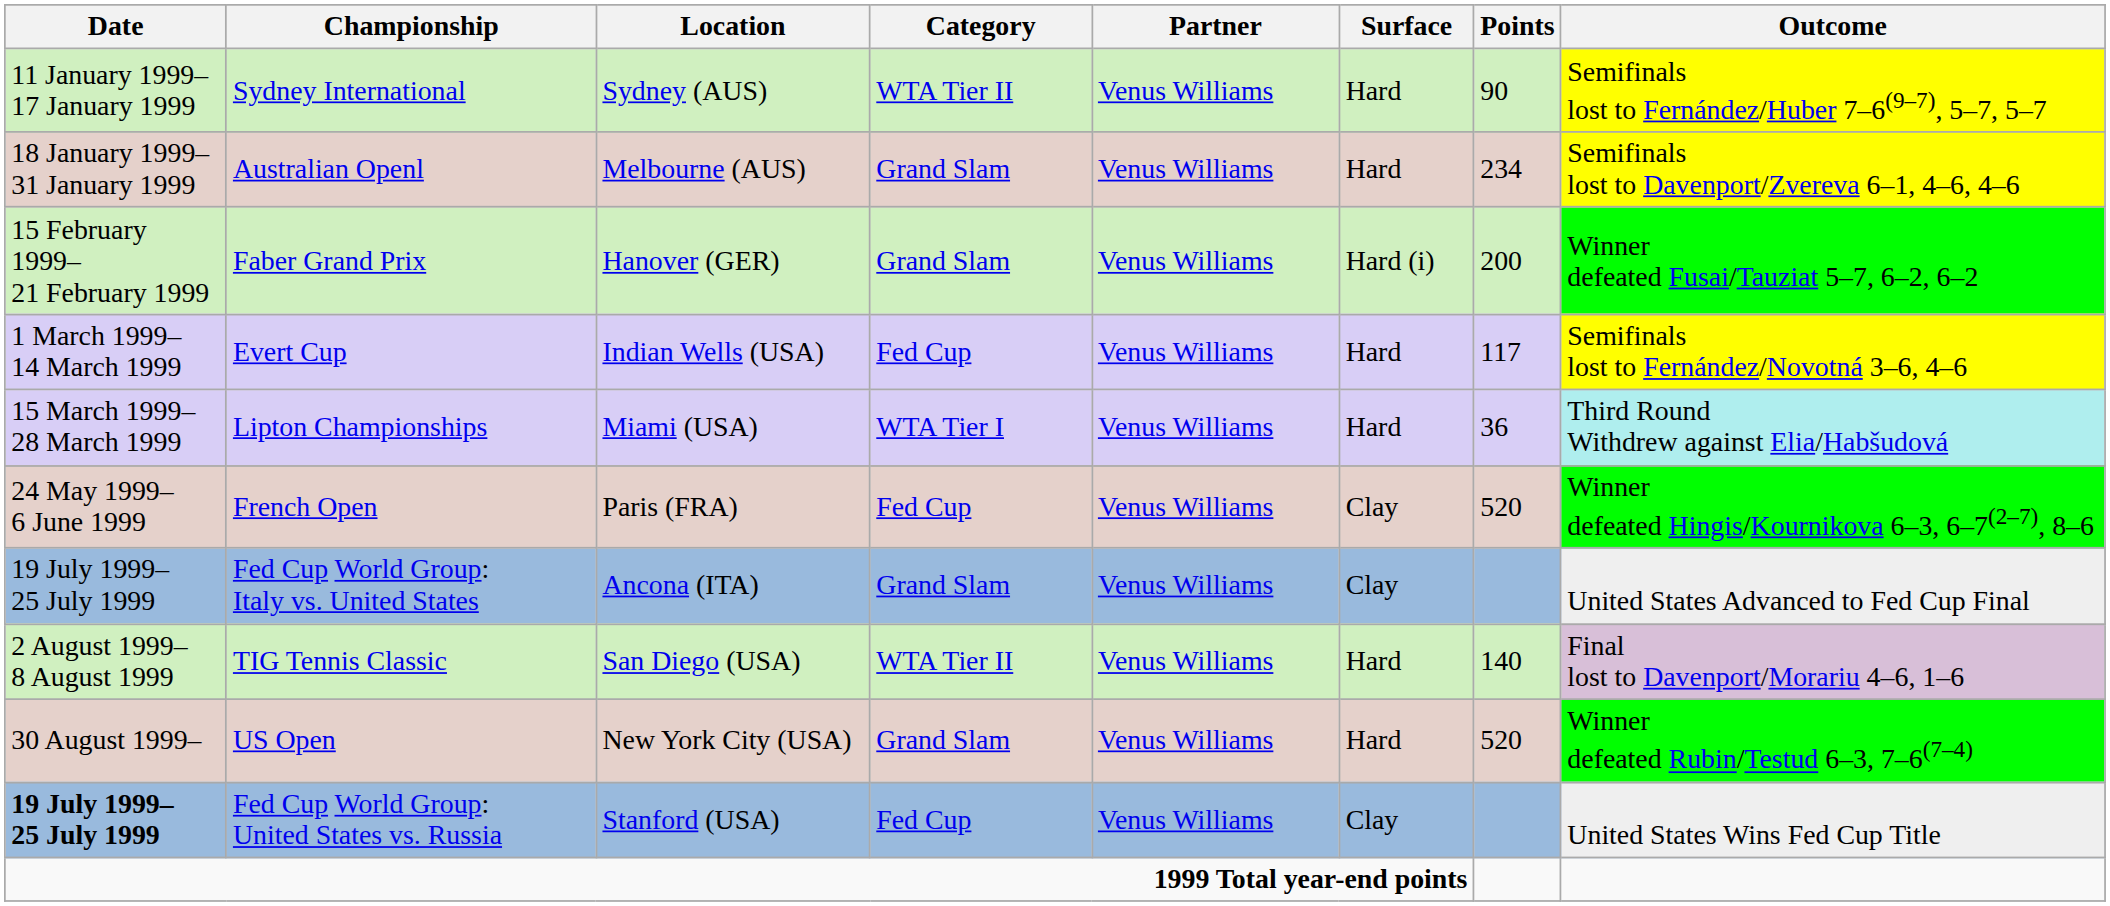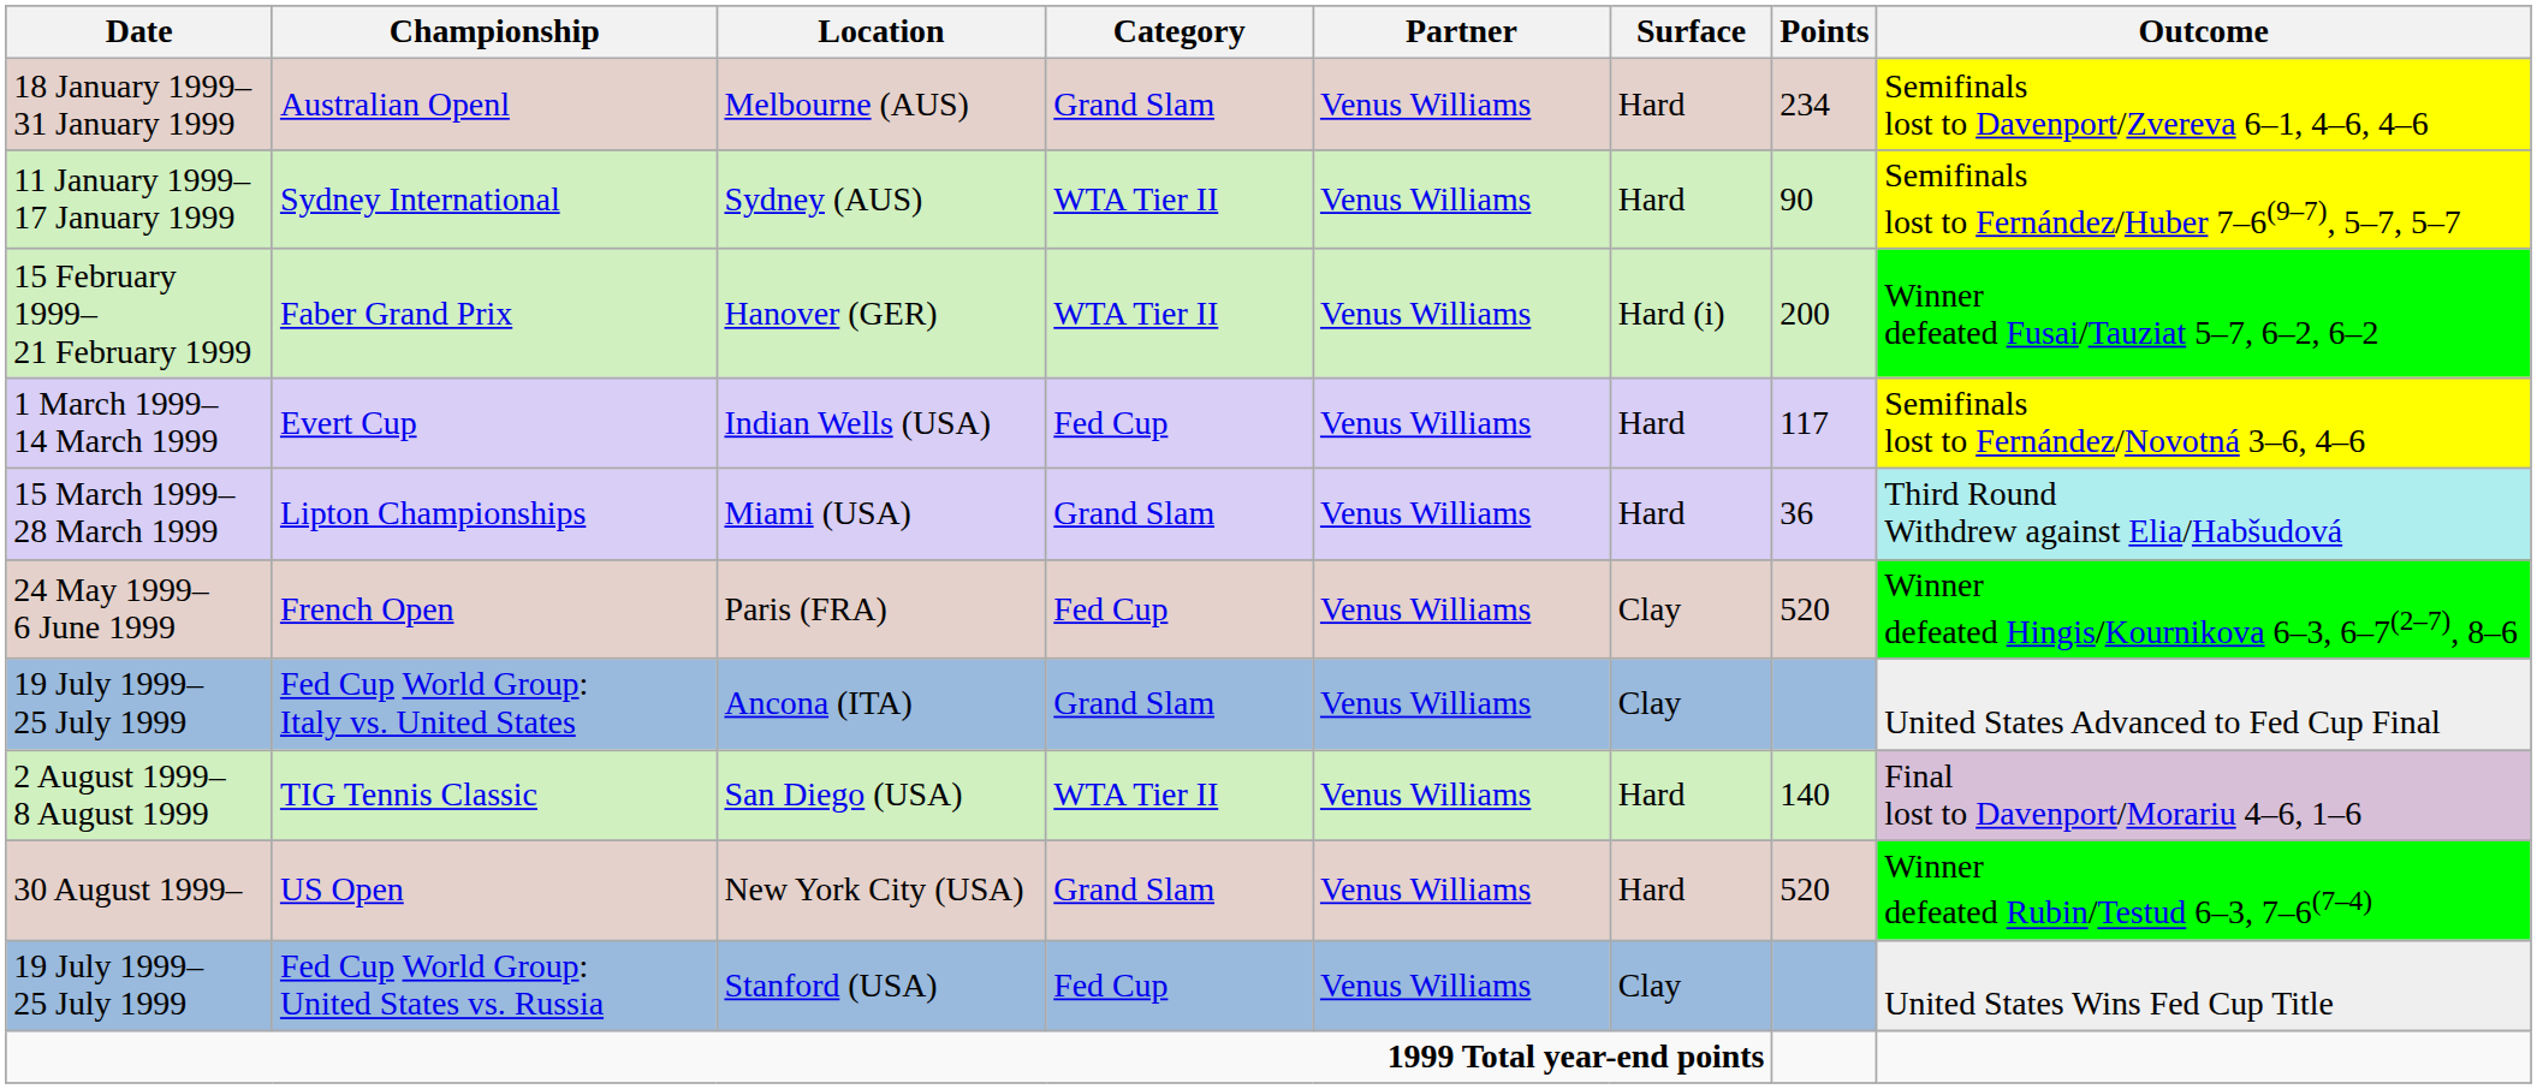rows swapped: Sydney International <-> Australian Openl
Faber Grand Prix | Category: Grand Slam -> WTA Tier II
Lipton Championships | Category: WTA Tier I -> Grand Slam
Fed Cup World Group: United States vs. Russia | Date: bold -> normal
